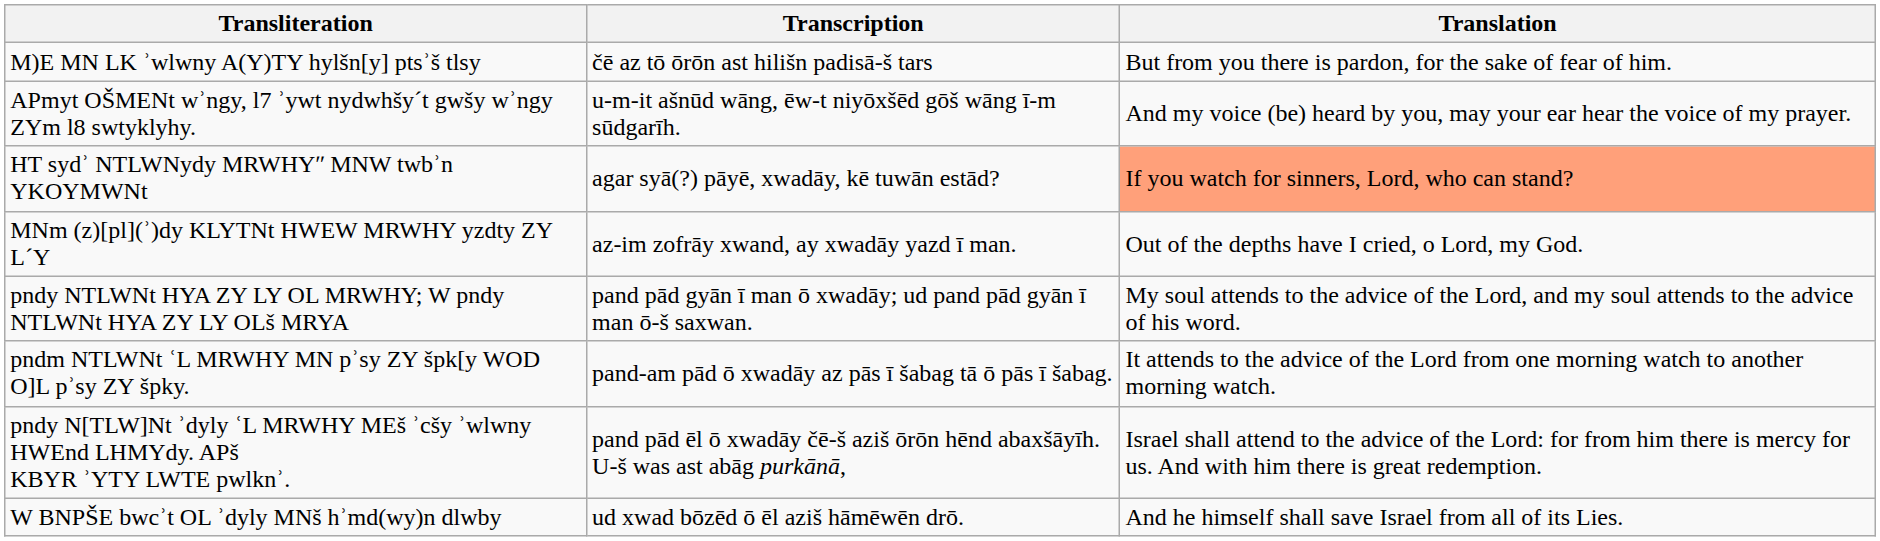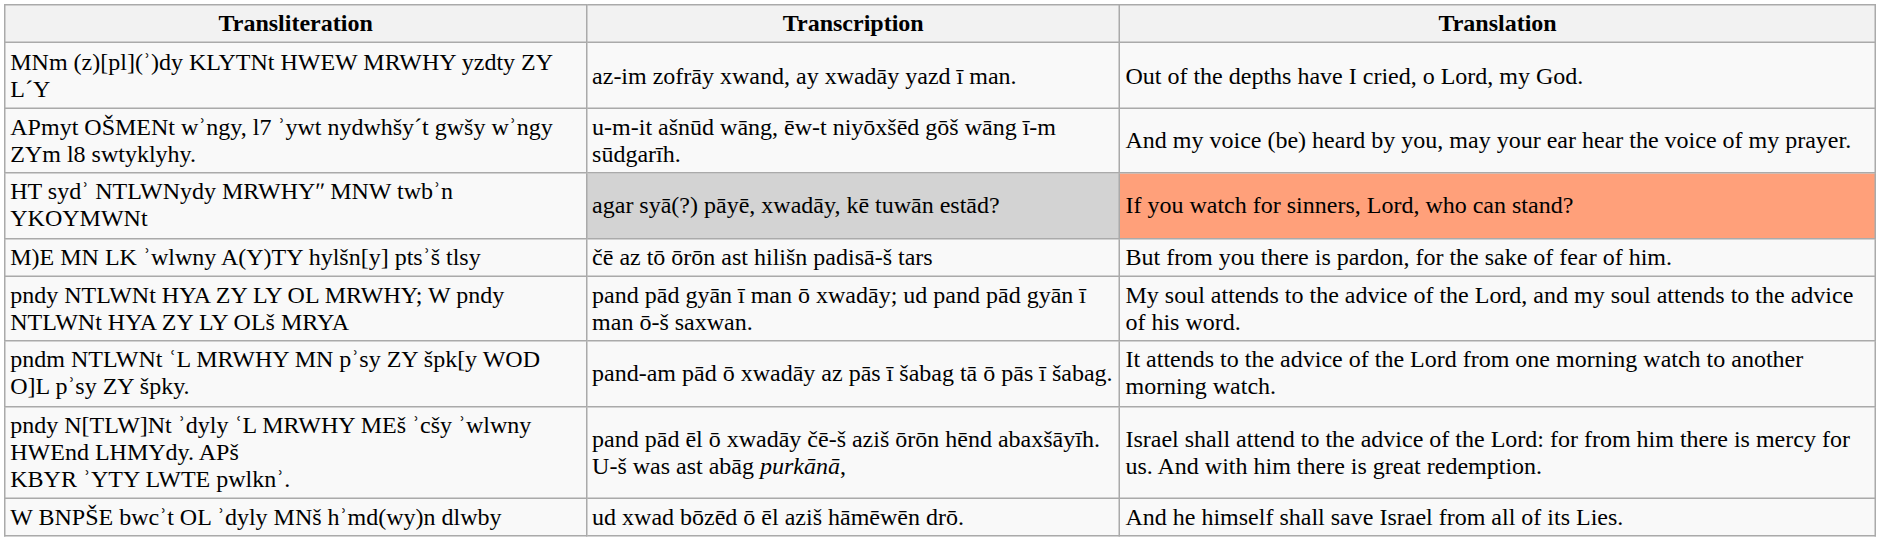rows swapped: MNm (z)[pl](ʾ)dy KLYTNt HWEW MRWHY yzdty ZY LˊY <-> M)E MN LK ʾwlwny A(Y)TY hylšn[y] ptsʾš tlsy
HT sydʾ NTLWNydy MRWHYʺ MNW twbʾn YKOYMWNt | Transcription: no background -> lightgrey background
